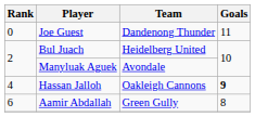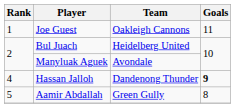Joe Guest | Rank: 0 -> 1
Joe Guest | Team: Dandenong Thunder -> Oakleigh Cannons
Hassan Jalloh | Team: Oakleigh Cannons -> Dandenong Thunder
Aamir Abdallah | Rank: 6 -> 5
